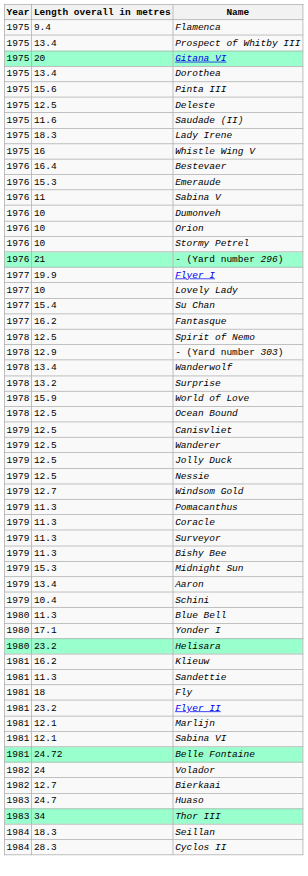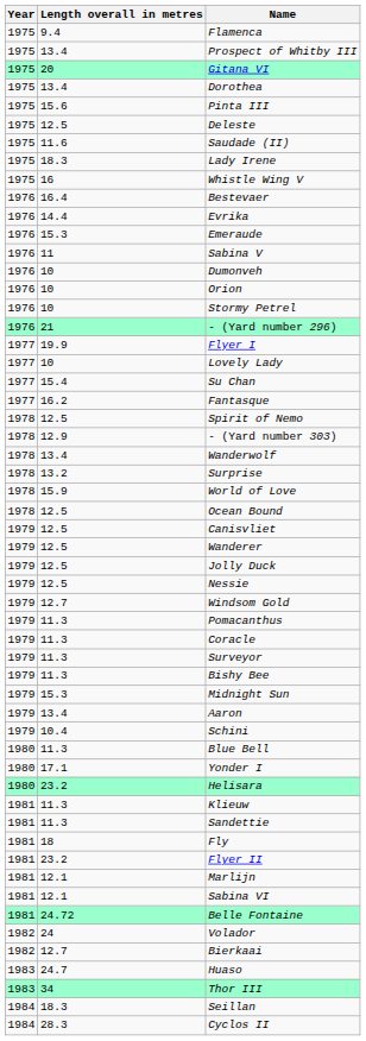+ row: 1976 | 14.4 | Evrika
Klieuw | Length overall in metres: 16.2 -> 11.3
